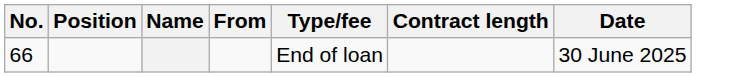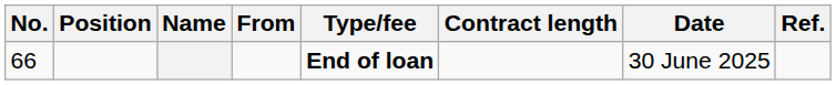+ column: Ref.
66 | Type/fee: normal -> bold
